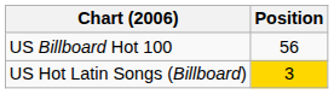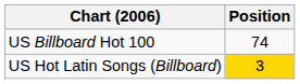US Billboard Hot 100 | Position: 56 -> 74
